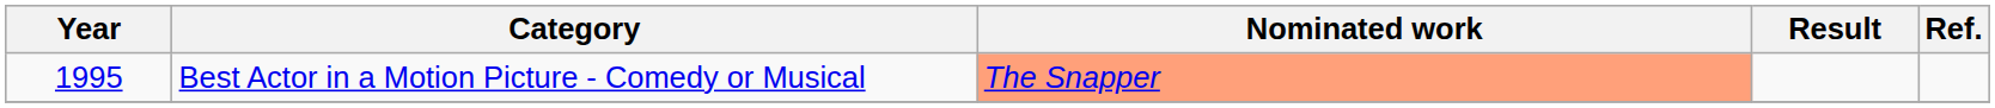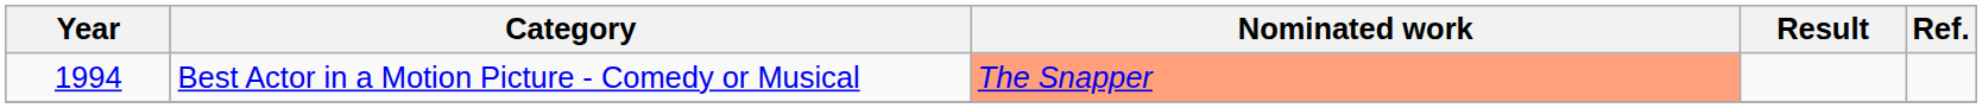Best Actor in a Motion Picture - Comedy or Musical | Year: 1995 -> 1994
